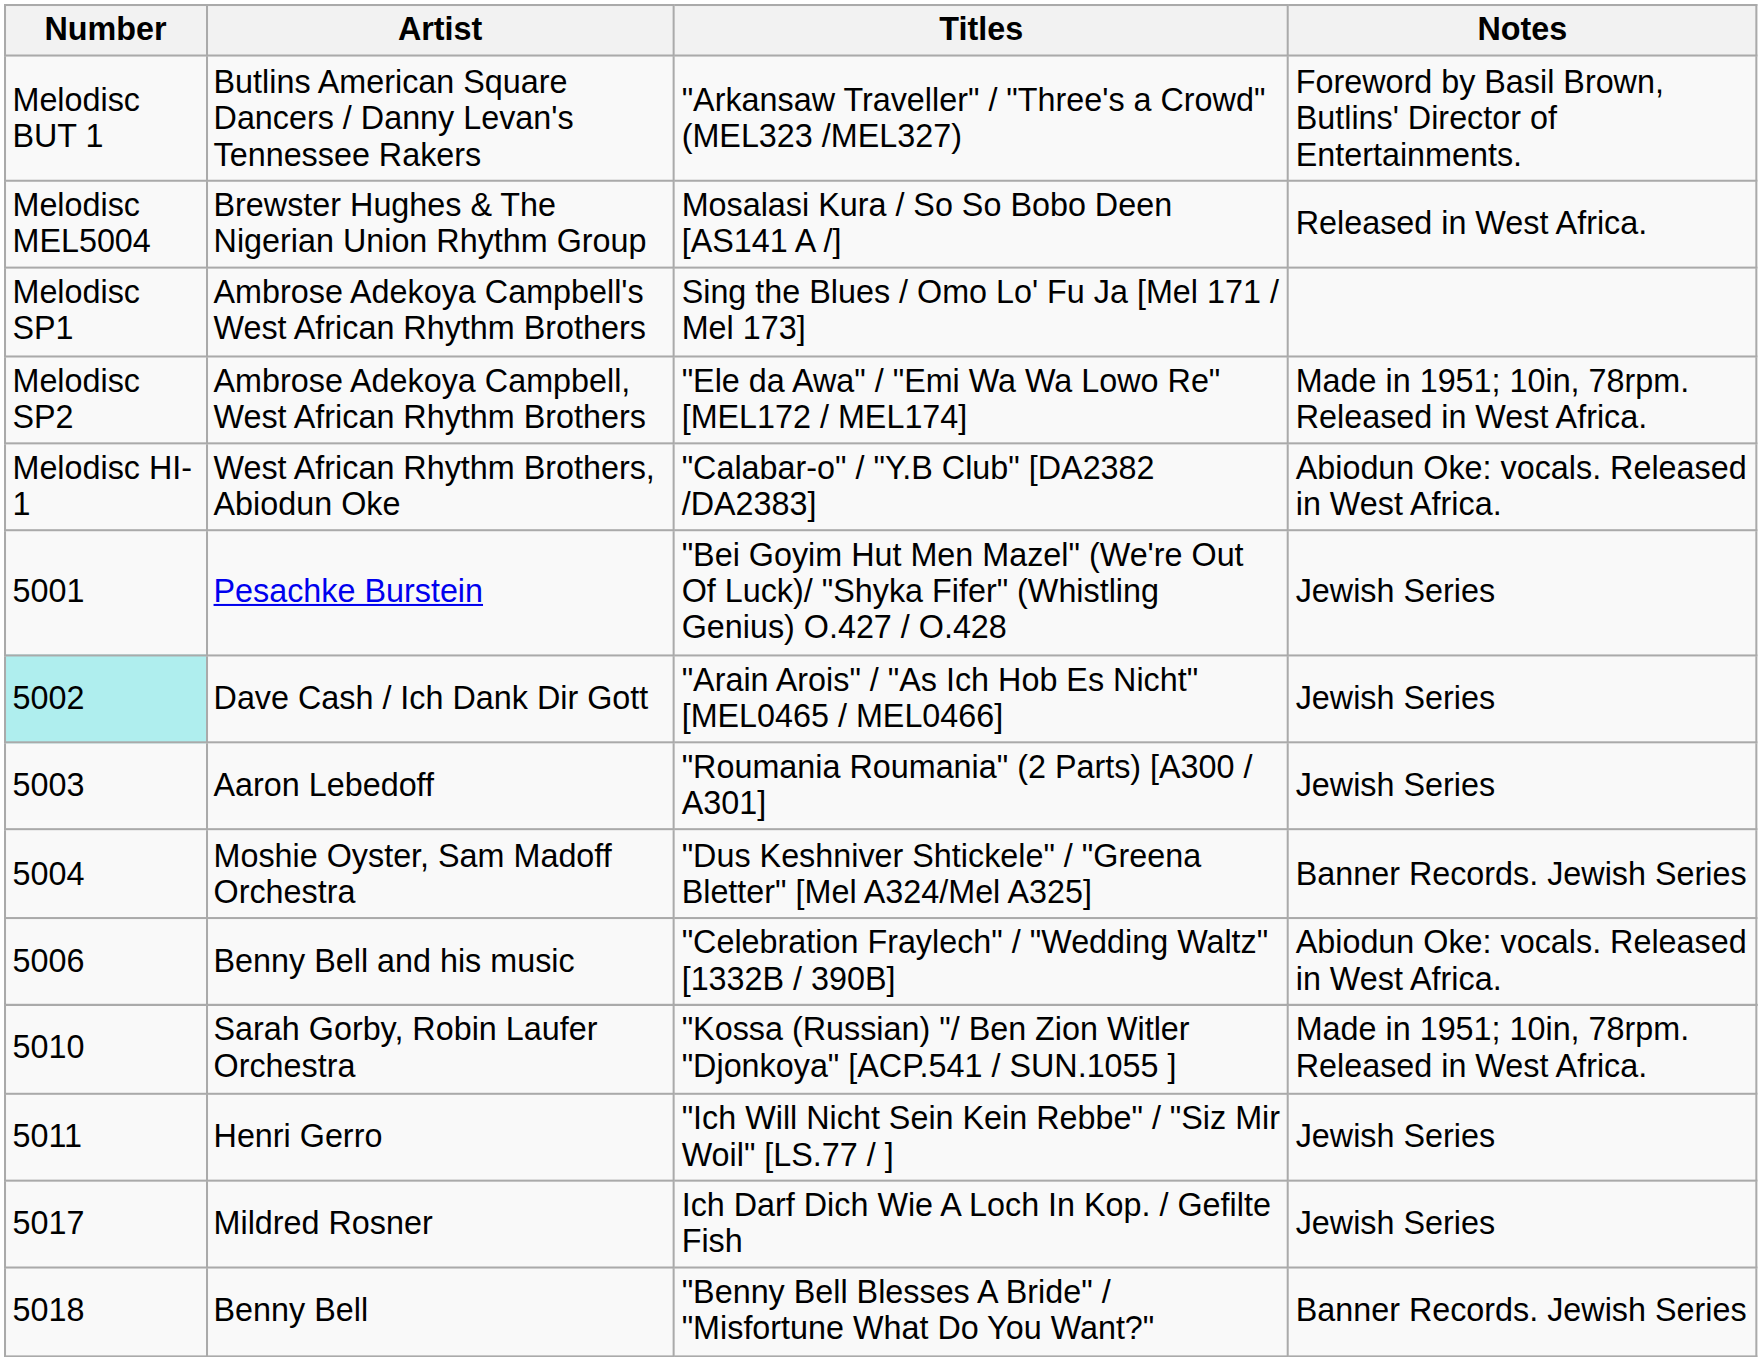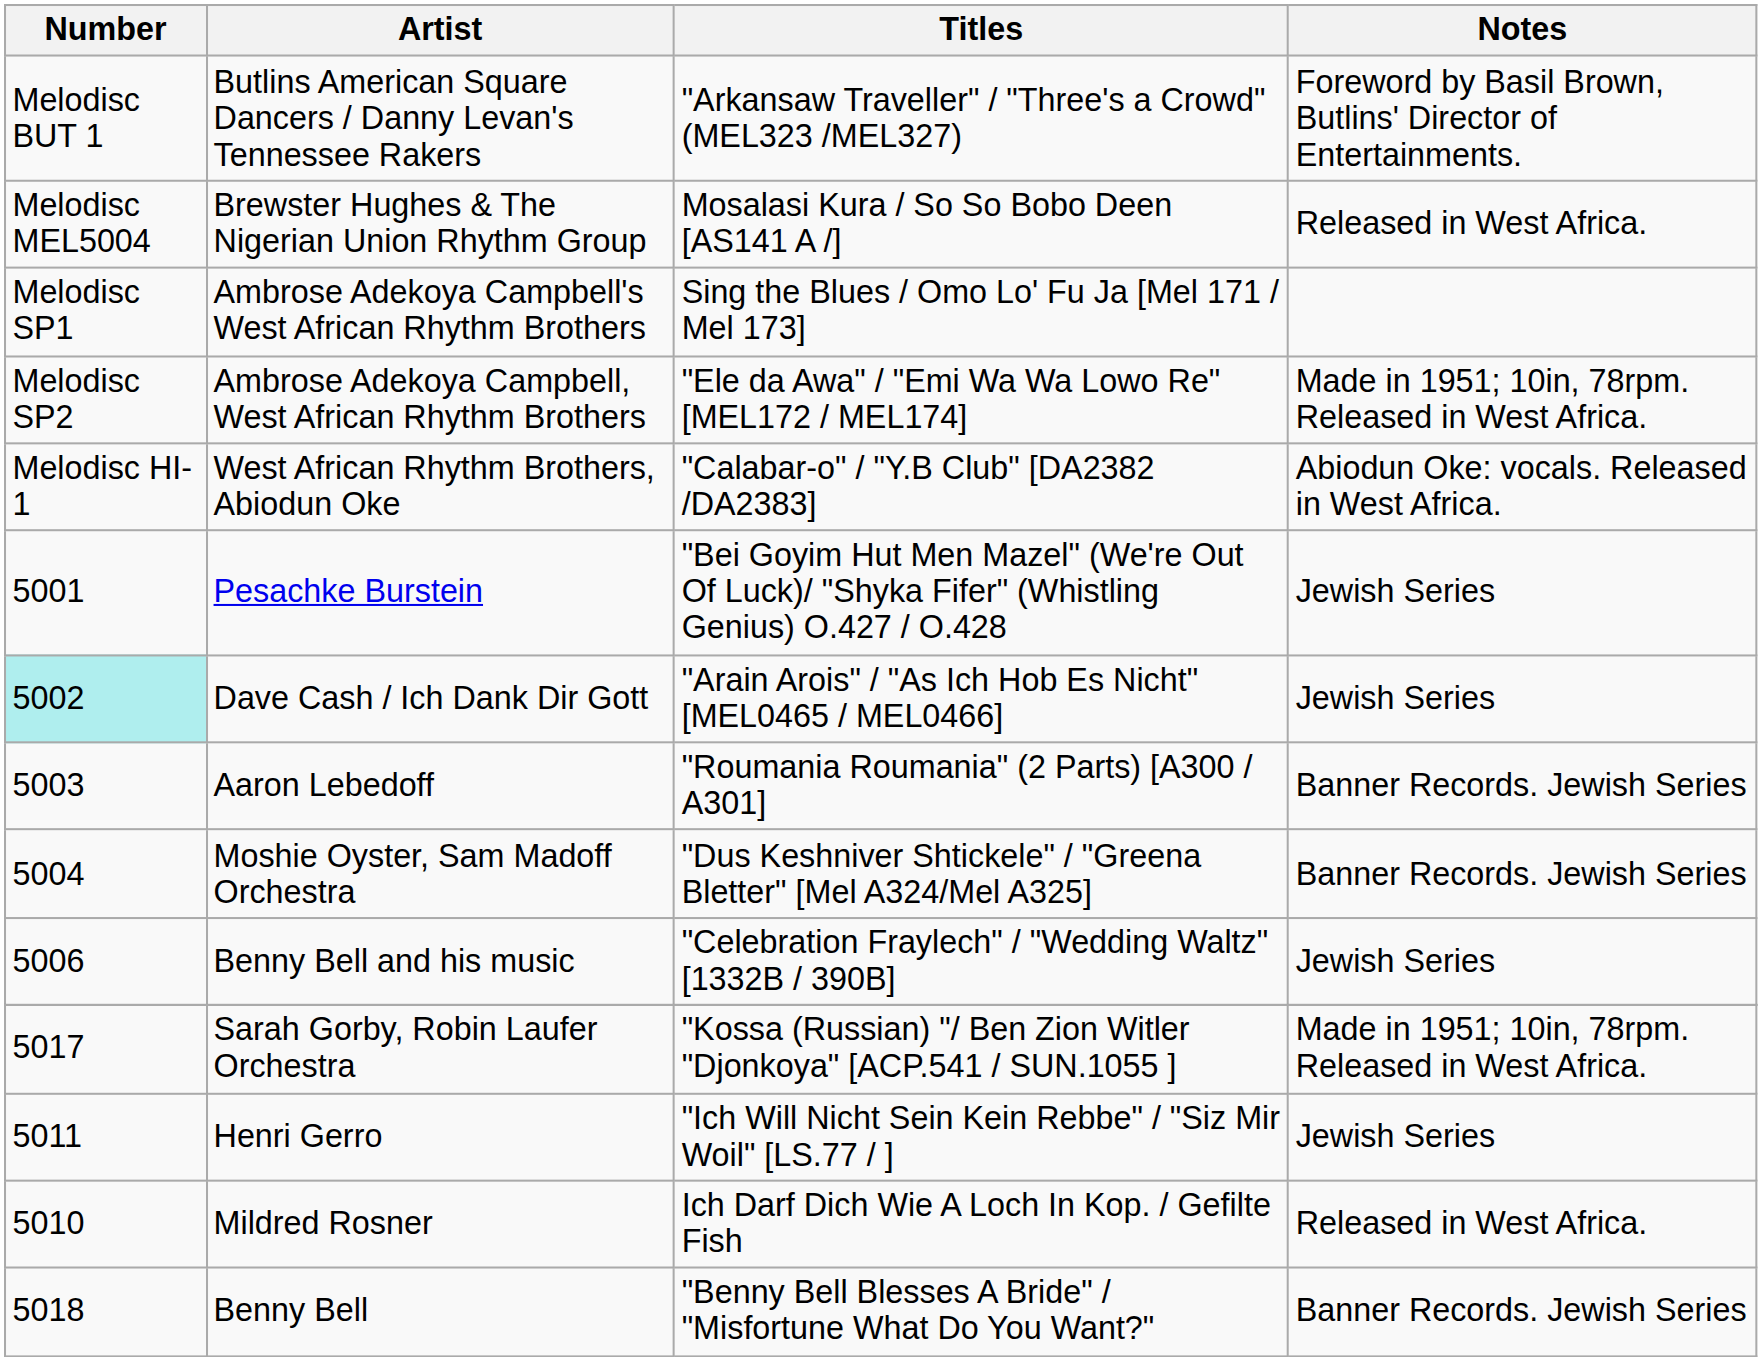Aaron Lebedoff | Notes: Jewish Series -> Banner Records. Jewish Series
Benny Bell and his music | Notes: Abiodun Oke: vocals. Released in West Africa. -> Jewish Series
Sarah Gorby, Robin Laufer Orchestra | Number: 5010 -> 5017
Mildred Rosner | Number: 5017 -> 5010
Mildred Rosner | Notes: Jewish Series -> Released in West Africa.
